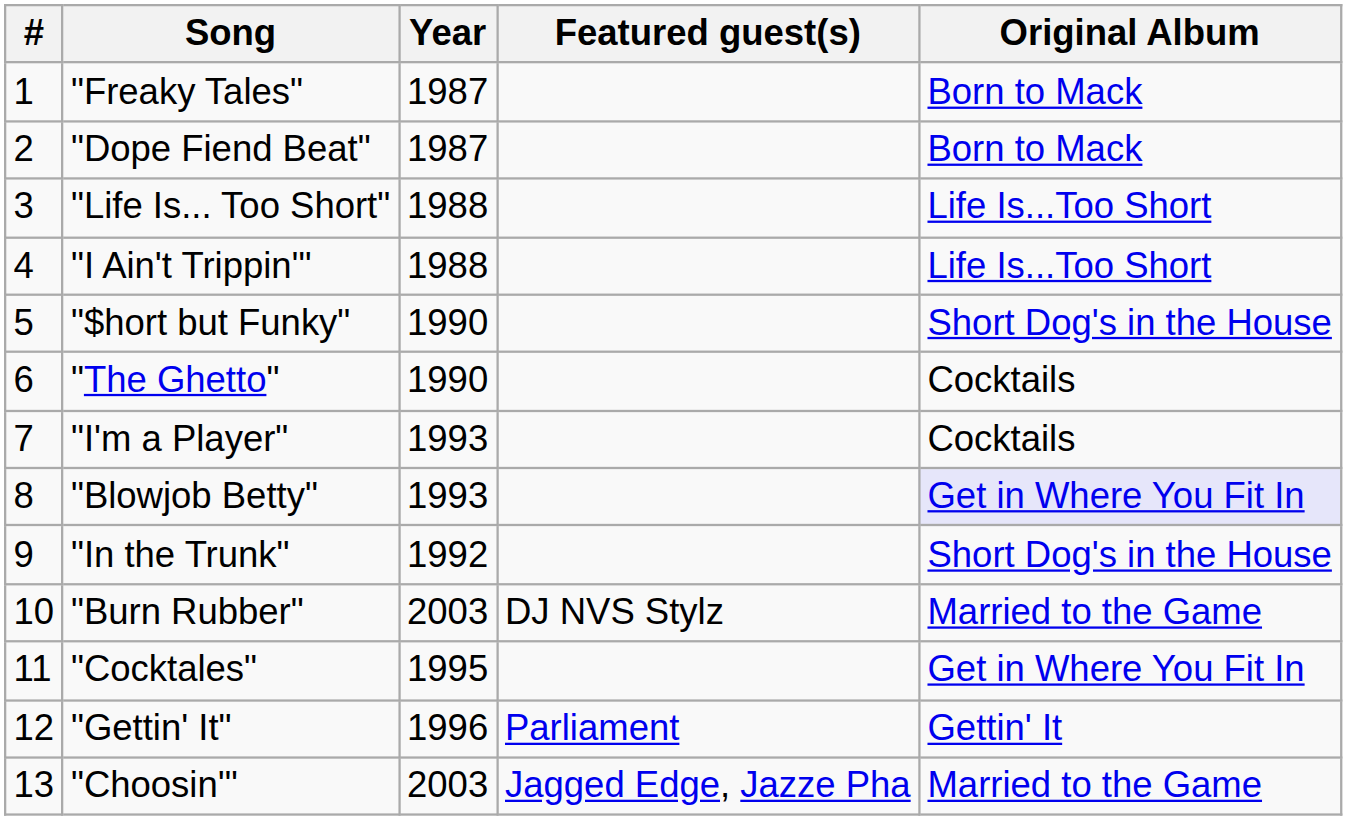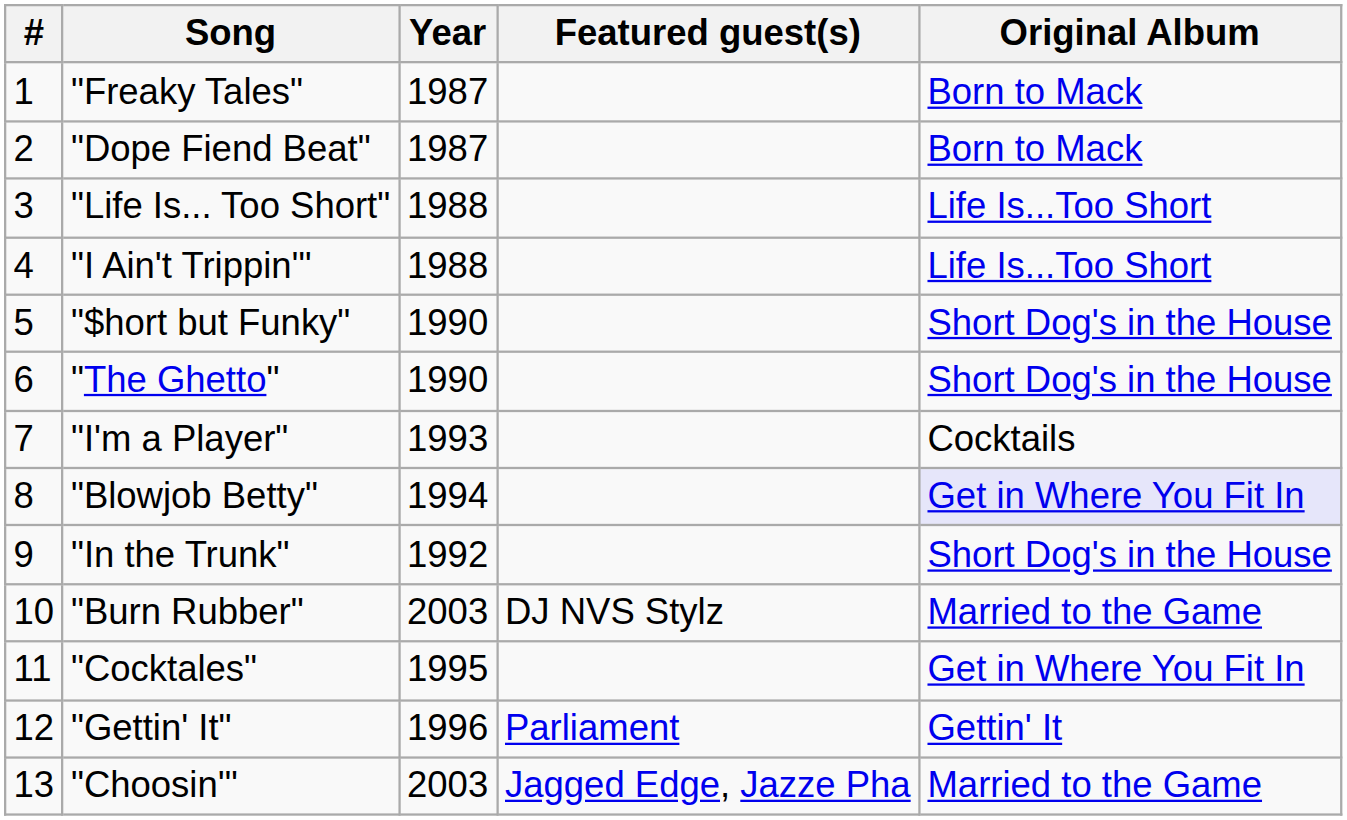"The Ghetto" | Original Album: Cocktails -> Short Dog's in the House
"Blowjob Betty" | Year: 1993 -> 1994
